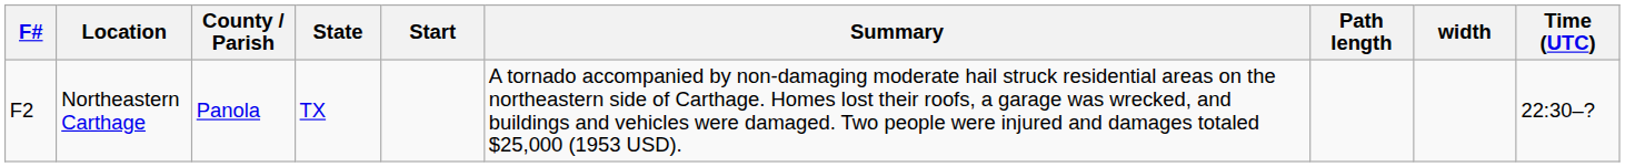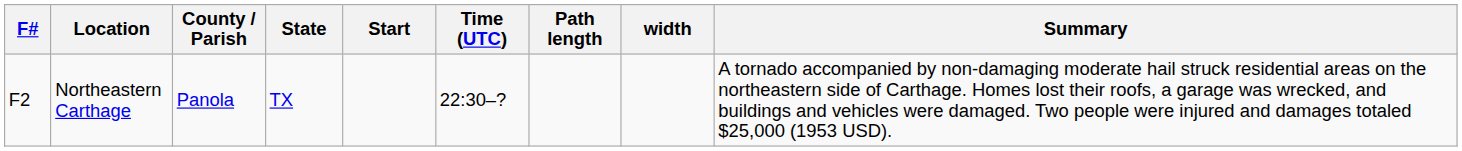columns swapped: Time (UTC) <-> Summary
